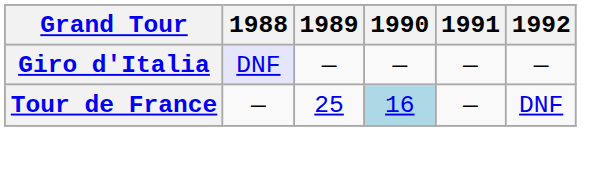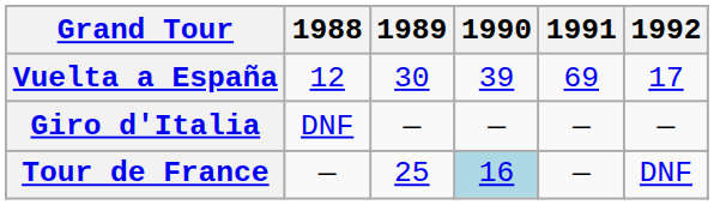+ row: Vuelta a España | 12 | 30 | 39 | 69 | 17
Giro d'Italia | 1988: lavender background -> no background
